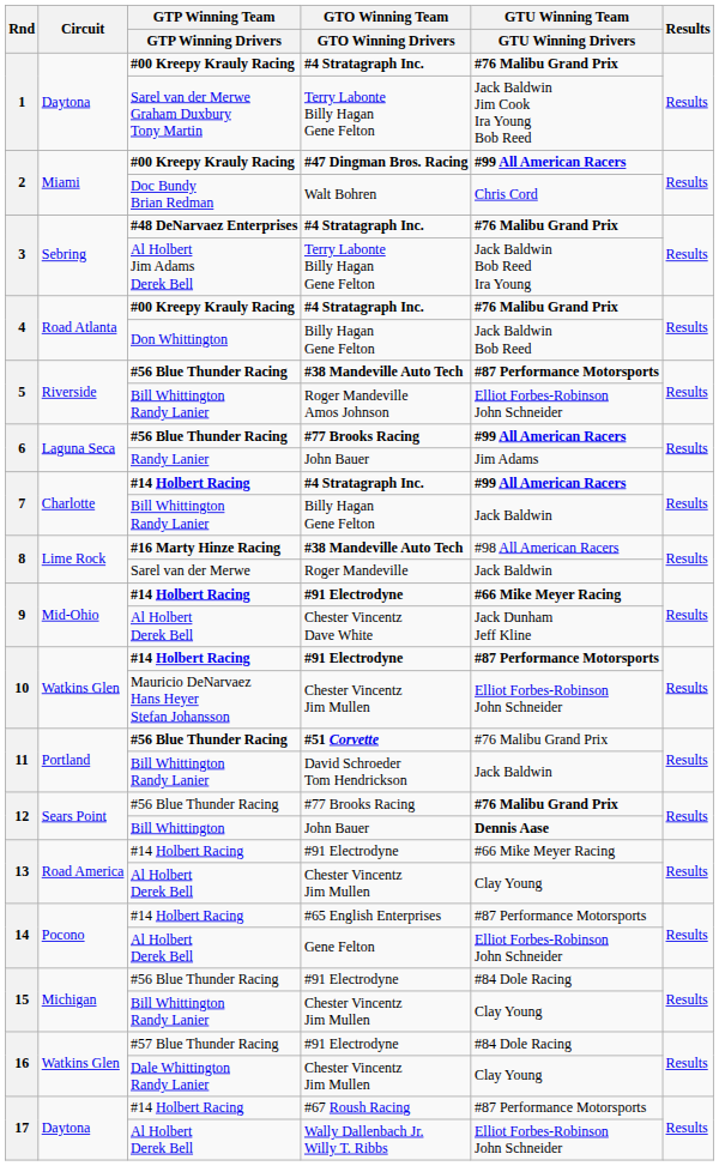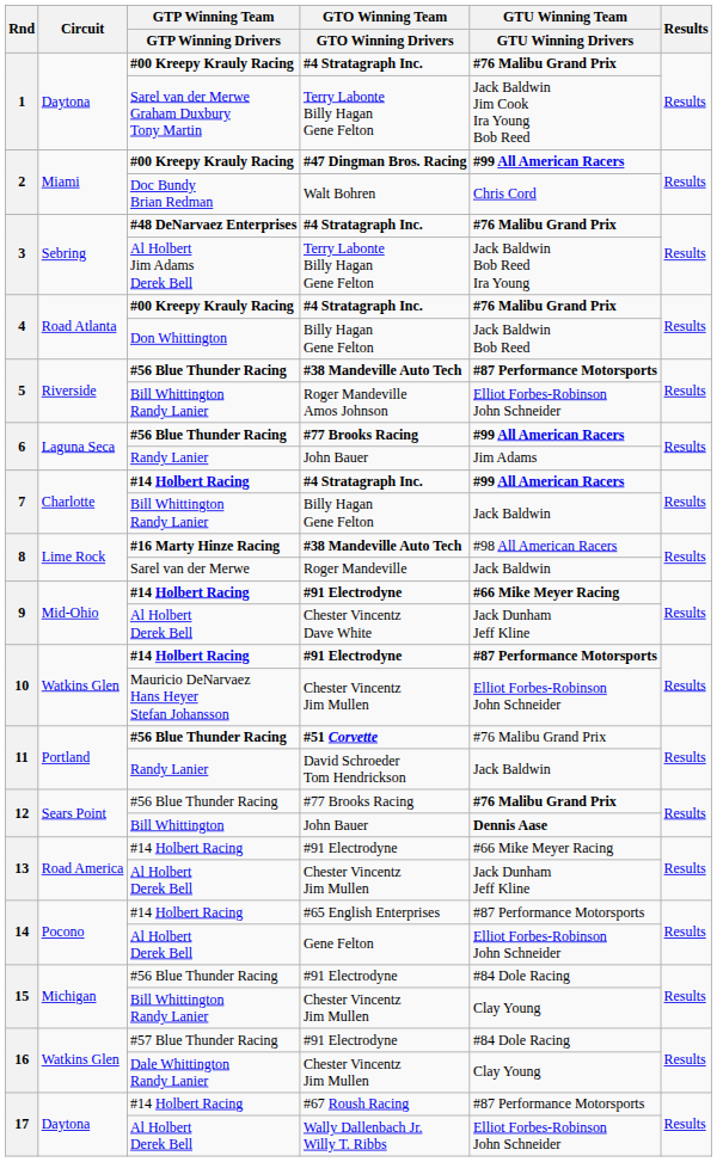David Schroeder Tom Hendrickson | GTP Winning Team / GTP Winning Drivers: Bill Whittington Randy Lanier -> Randy Lanier
13 / Chester Vincentz Jim Mullen | GTU Winning Team / GTU Winning Drivers: Clay Young -> Jack Dunham Jeff Kline
